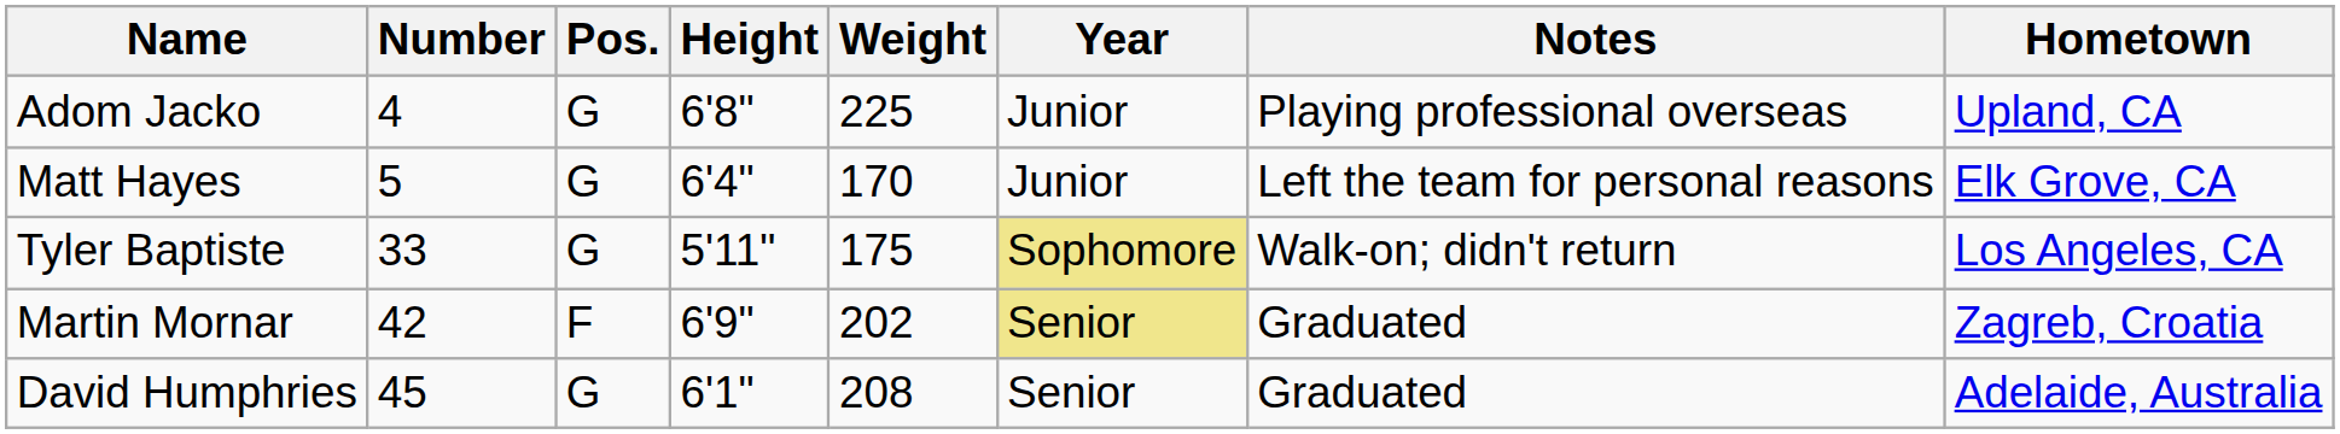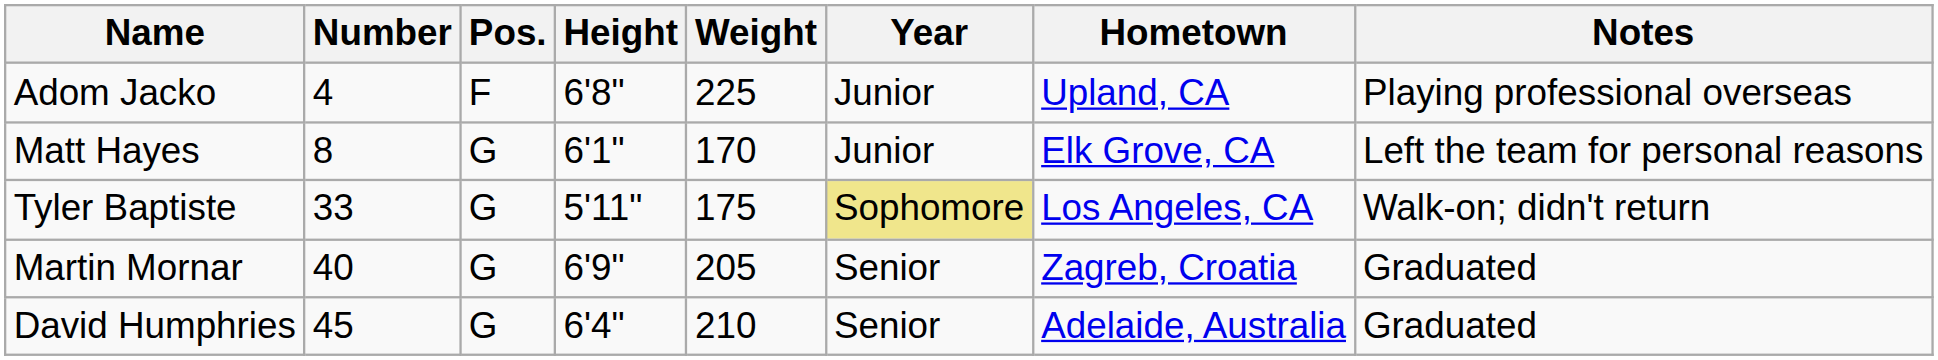columns swapped: Hometown <-> Notes
Adom Jacko | Pos.: G -> F
Matt Hayes | Number: 5 -> 8
Matt Hayes | Height: 6'4" -> 6'1"
Martin Mornar | Number: 42 -> 40
Martin Mornar | Pos.: F -> G
Martin Mornar | Weight: 202 -> 205
Martin Mornar | Year: khaki background -> no background
David Humphries | Height: 6'1" -> 6'4"
David Humphries | Weight: 208 -> 210
